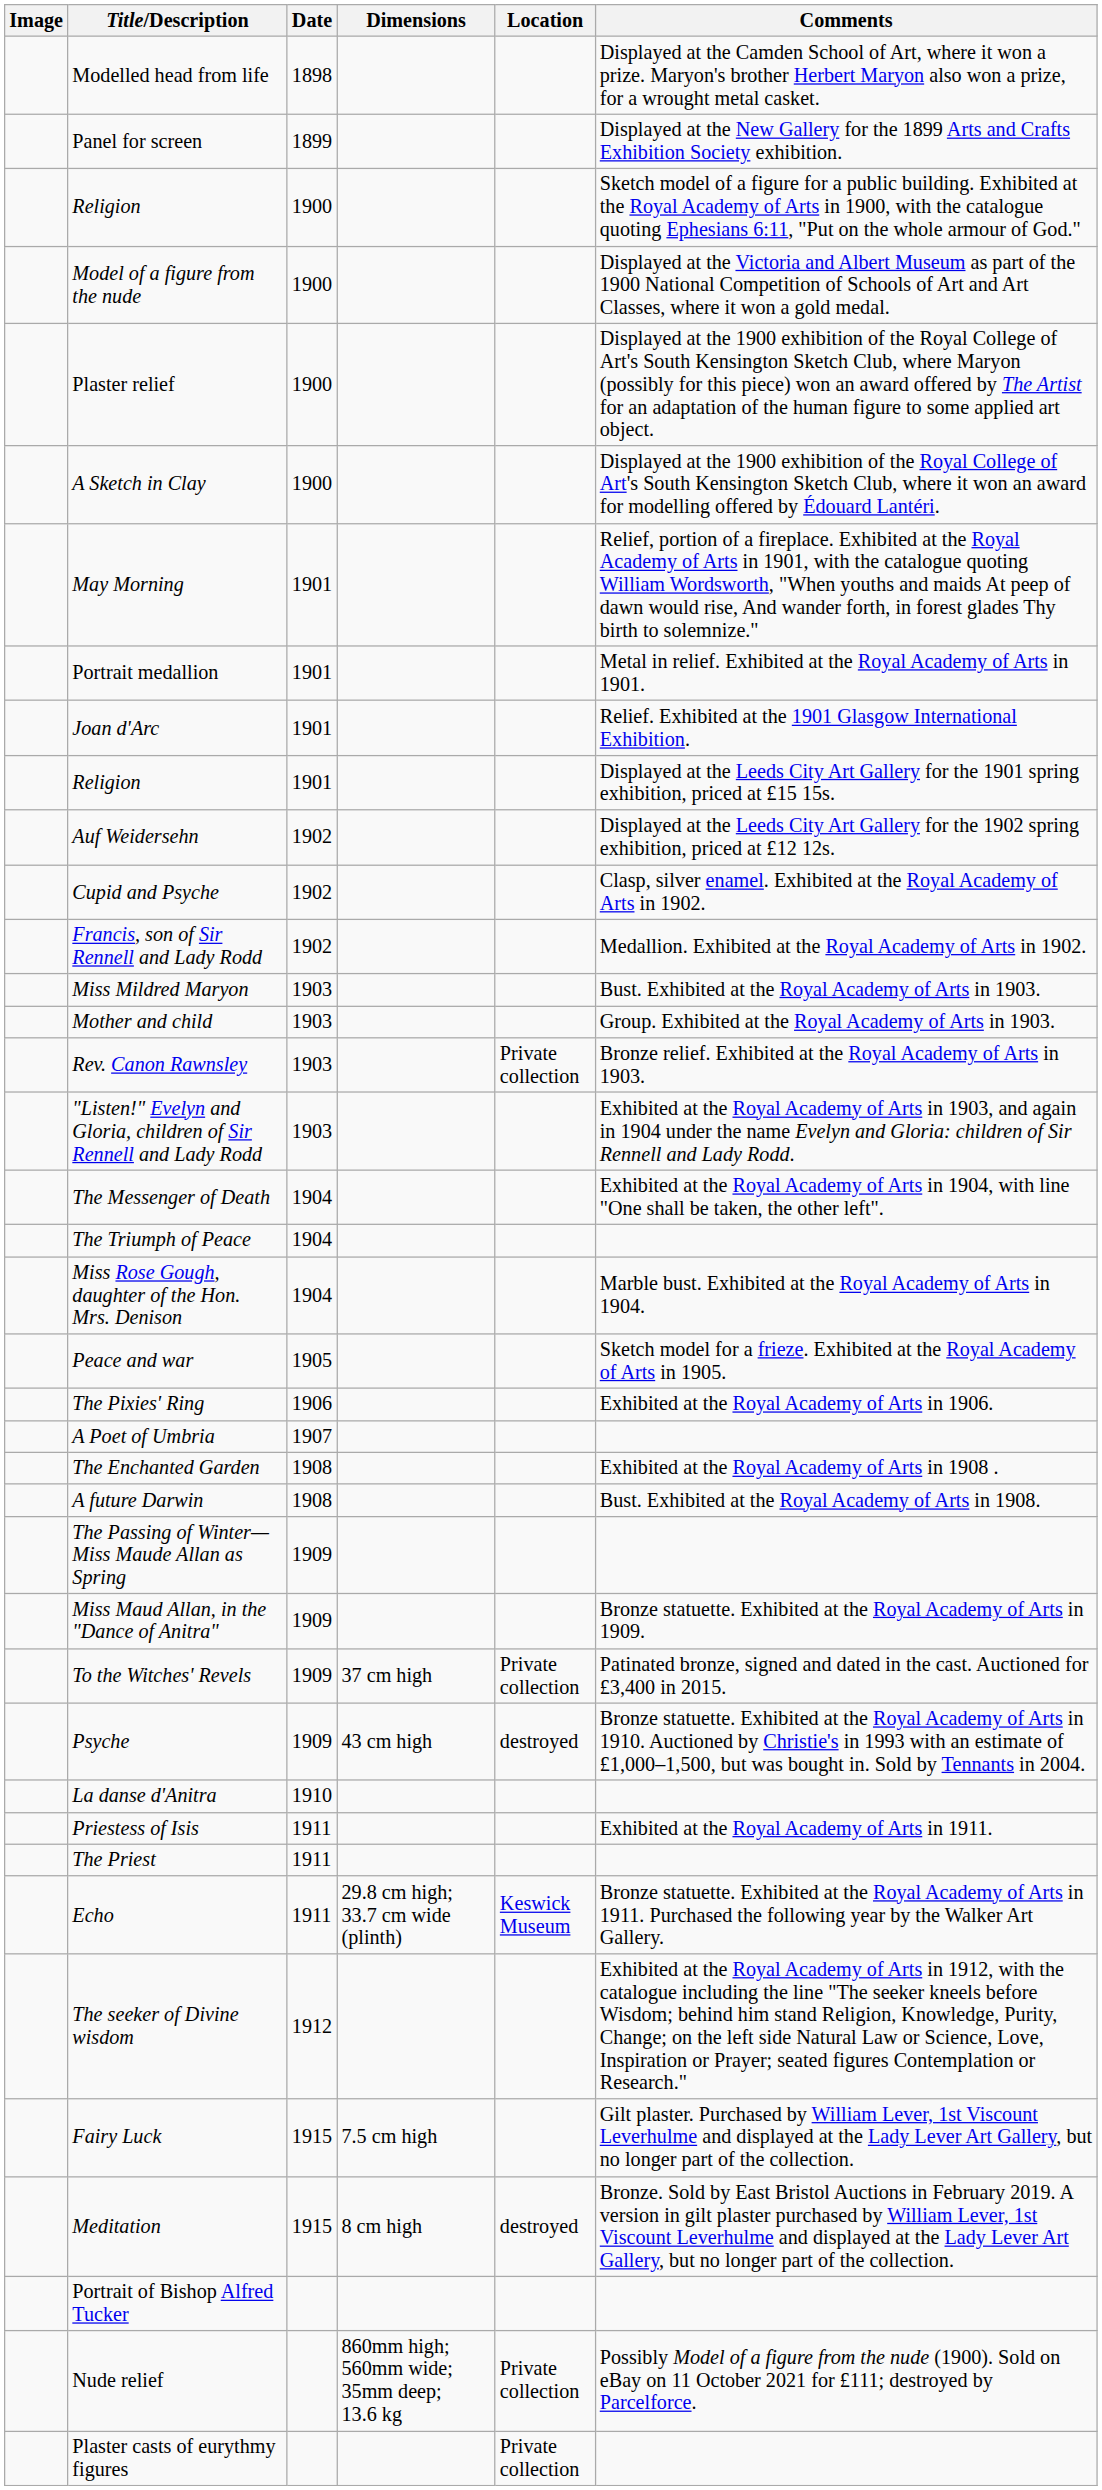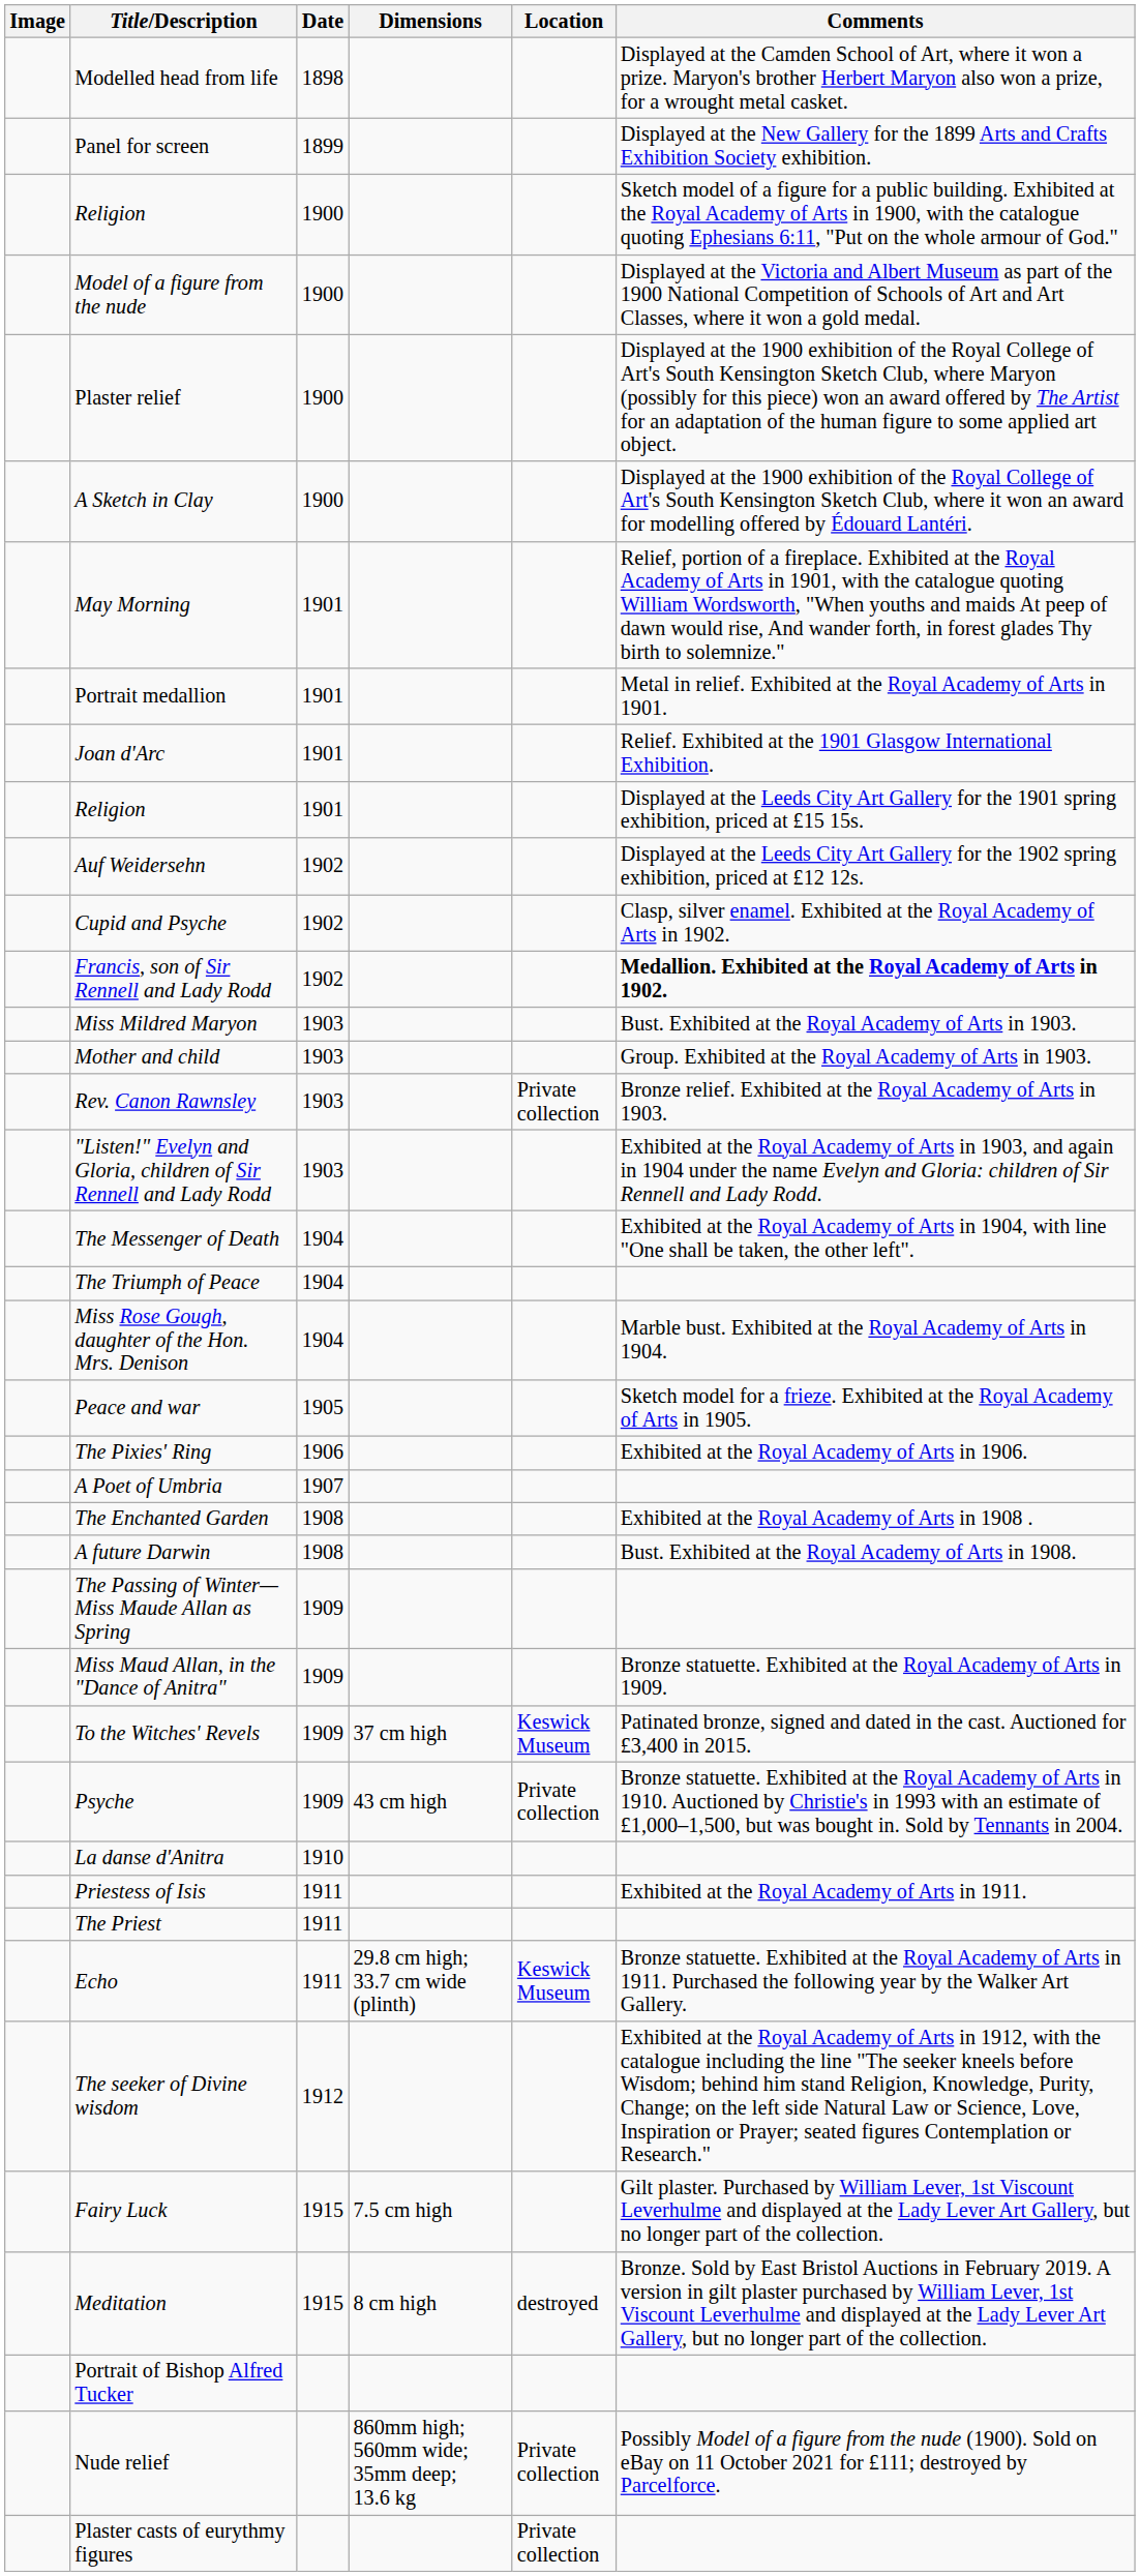Francis, son of Sir Rennell and Lady Rodd | Comments: normal -> bold
To the Witches' Revels | Location: Private collection -> Keswick Museum
Psyche | Location: destroyed -> Private collection
